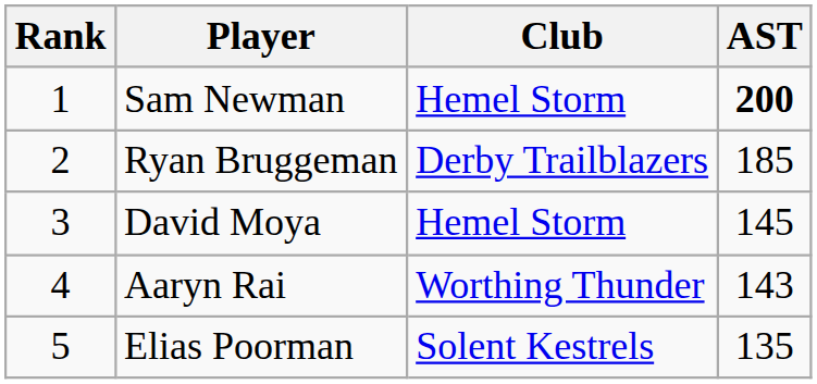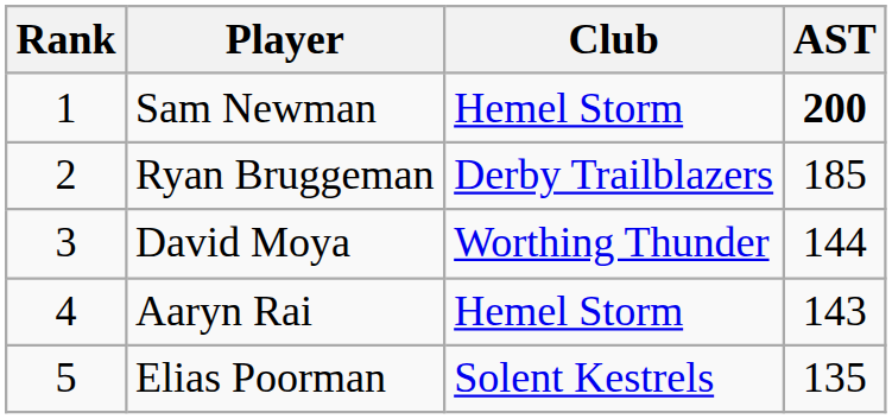David Moya | Club: Hemel Storm -> Worthing Thunder
David Moya | AST: 145 -> 144
Aaryn Rai | Club: Worthing Thunder -> Hemel Storm
